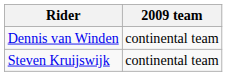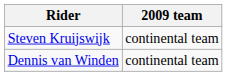rows swapped: Steven Kruijswijk <-> Dennis van Winden
